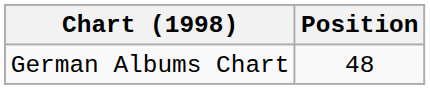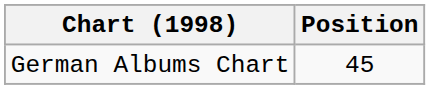German Albums Chart | Position: 48 -> 45
